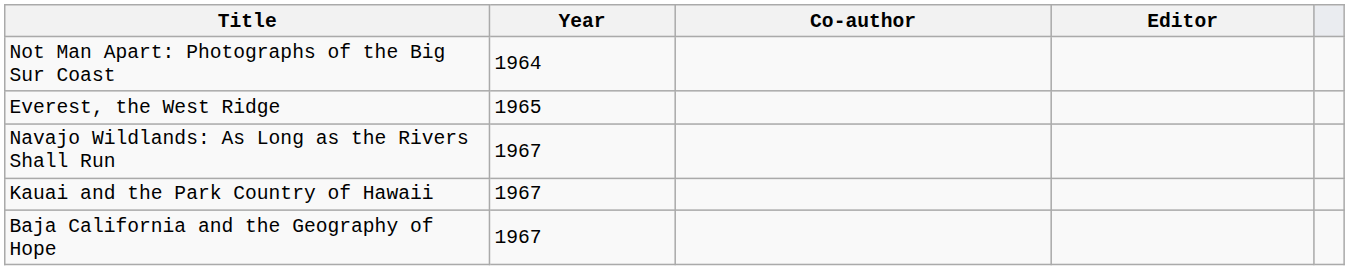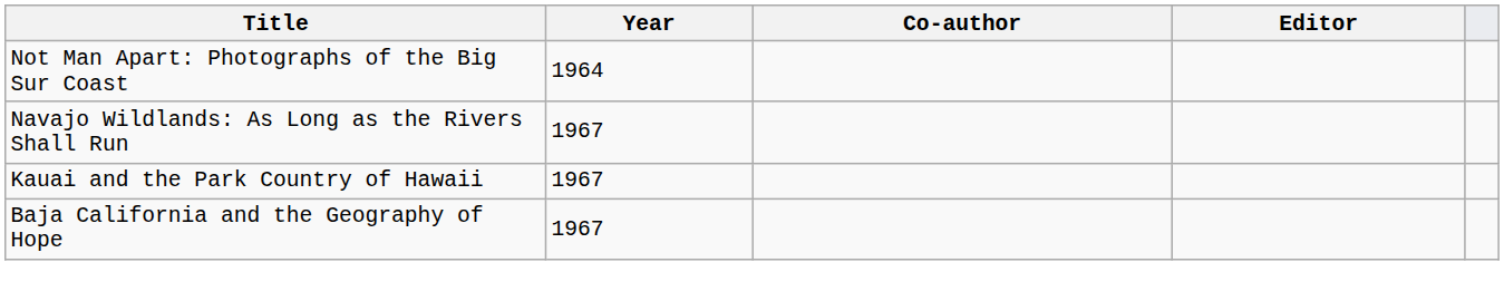- row: Everest, the West Ridge | 1965
